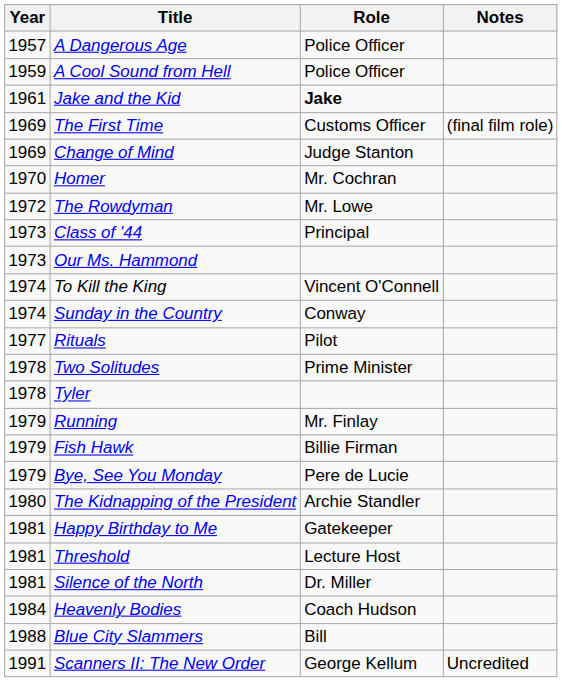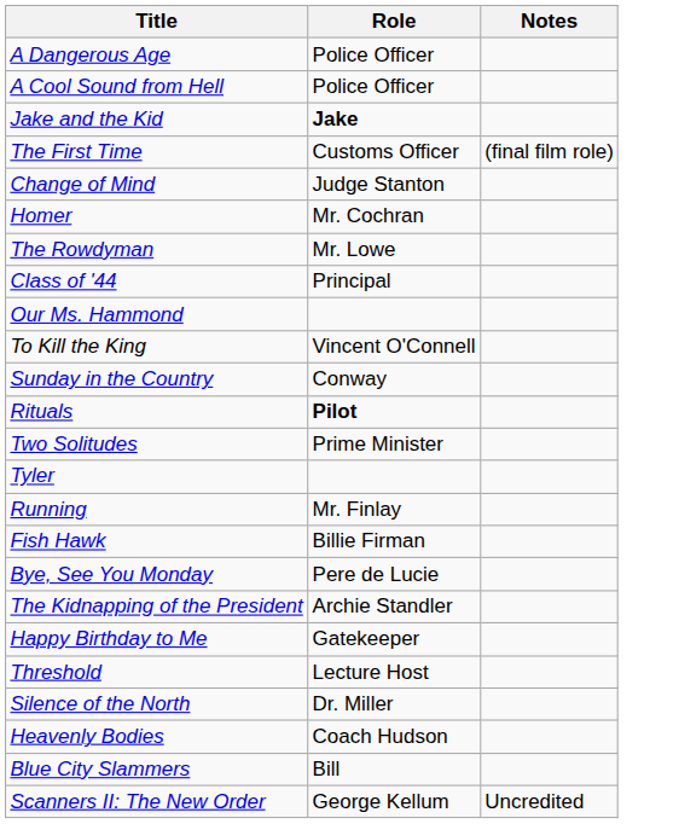- column: Year | 1957 | 1959 | 1961 | 1969 | 1969 | 1970 | 1972 | 1973 | 1973 | 1974 | 1974 | 1977 | 1978 | 1978 | 1979 | 1979 | 1979 | 1980 | 1981 | 1981 | 1981 | 1984 | 1988 | 1991
Rituals | Role: normal -> bold
